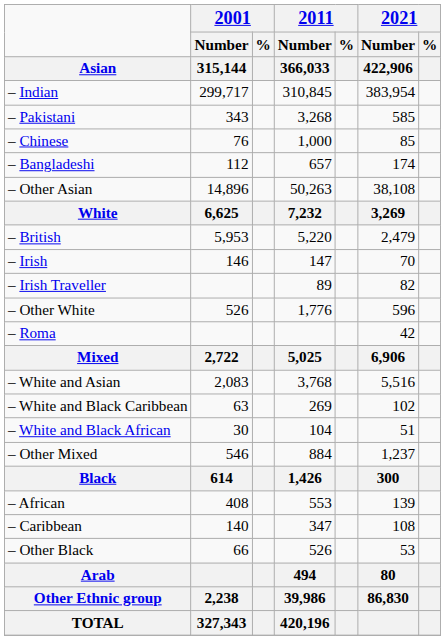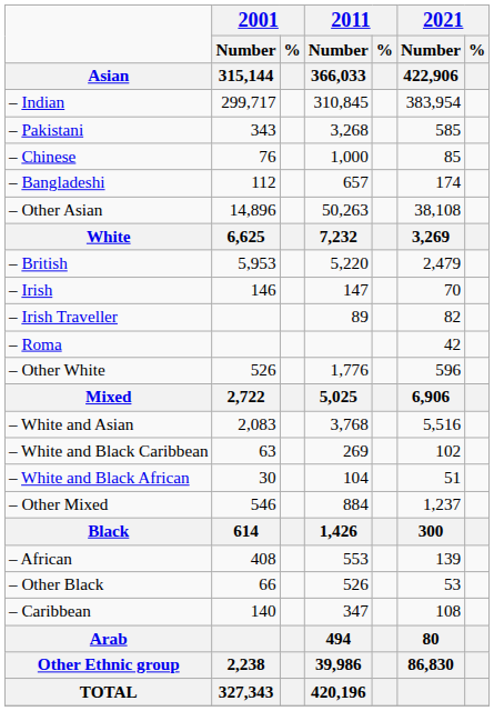rows swapped: – Roma <-> – Other White
rows swapped: – Caribbean <-> – Other Black
